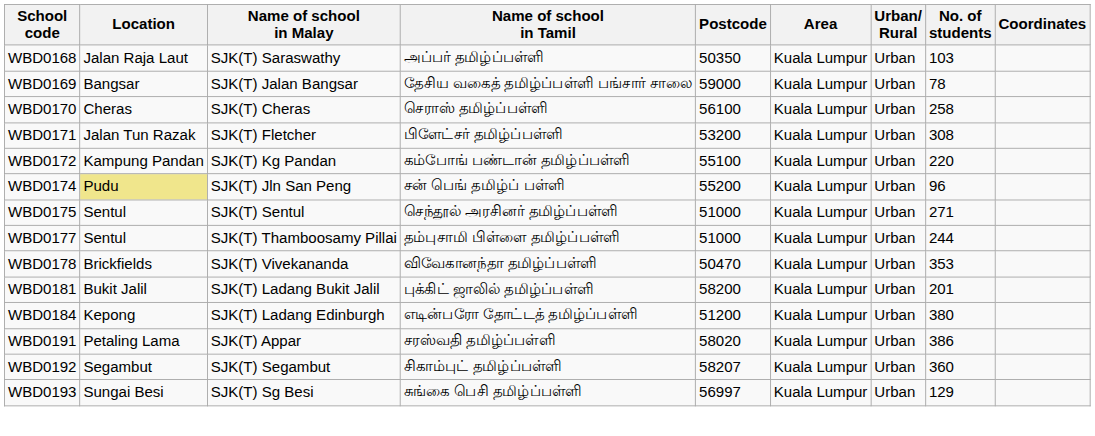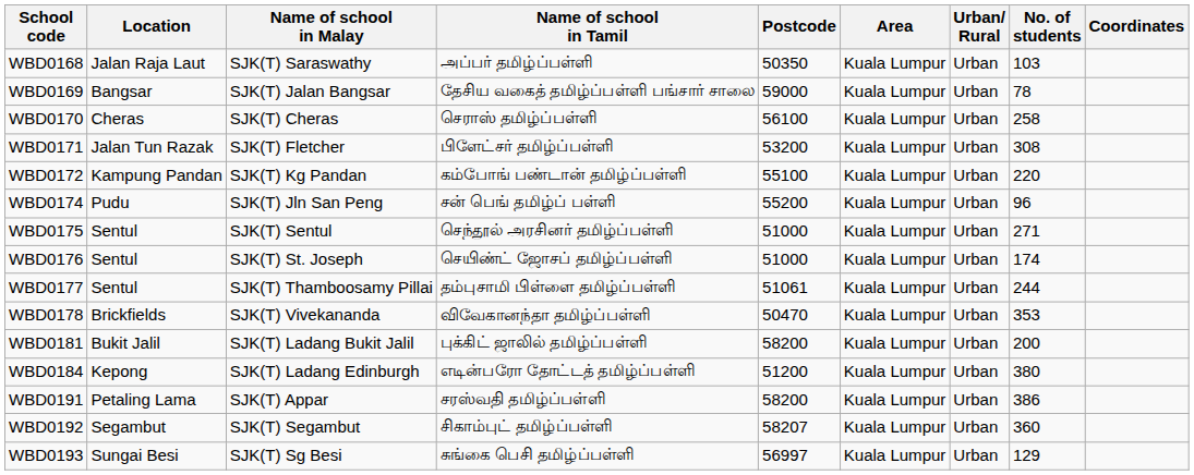WBD0174 | Location: khaki background -> no background
+ row: WBD0176 | Sentul | SJK(T) St. Joseph | செயிண்ட் ஜோசப் தமிழ்ப்பள்ளி | 51000 | Kuala Lumpur | Urban | 174
WBD0177 | Postcode: 51000 -> 51061
WBD0181 | No. of students: 201 -> 200
WBD0191 | Postcode: 58020 -> 58200
